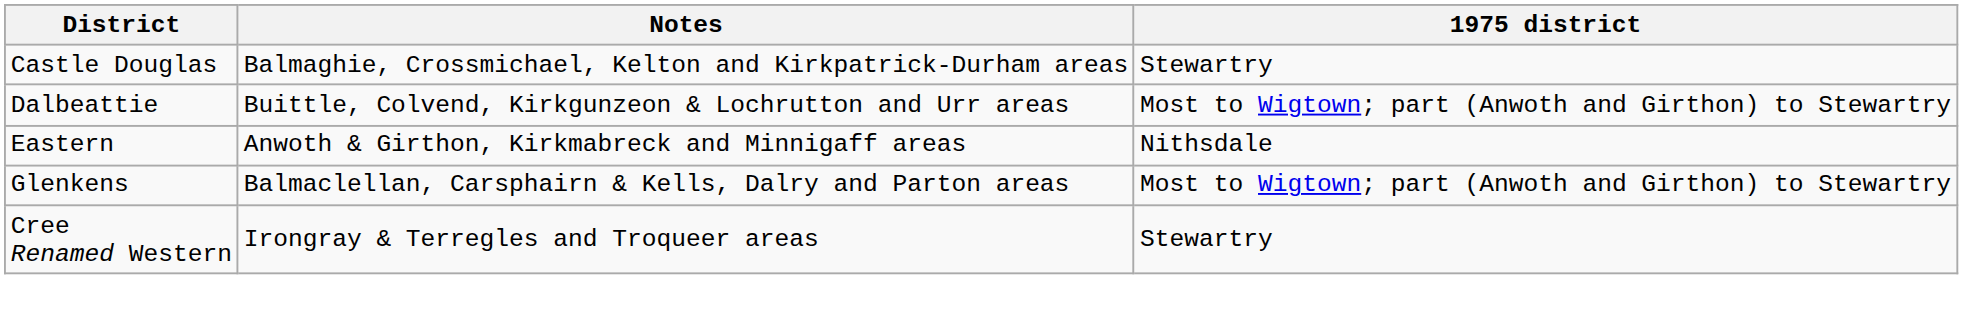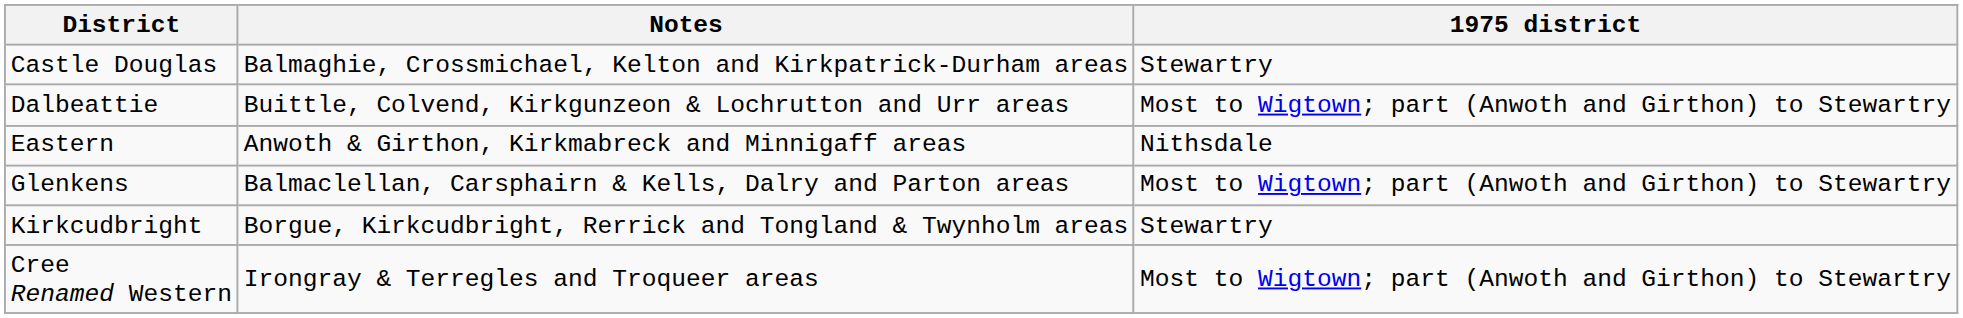+ row: Kirkcudbright | Borgue, Kirkcudbright, Rerrick and Tongland & Twynholm areas | Stewartry
Cree Renamed Western | 1975 district: Stewartry -> Most to Wigtown; part (Anwoth and Girthon) to Stewartry
